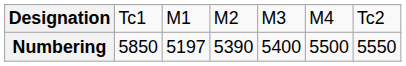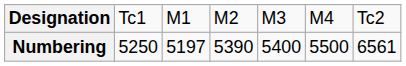Numbering | column 2: 5850 -> 5250
Numbering | column 7: 5550 -> 6561
